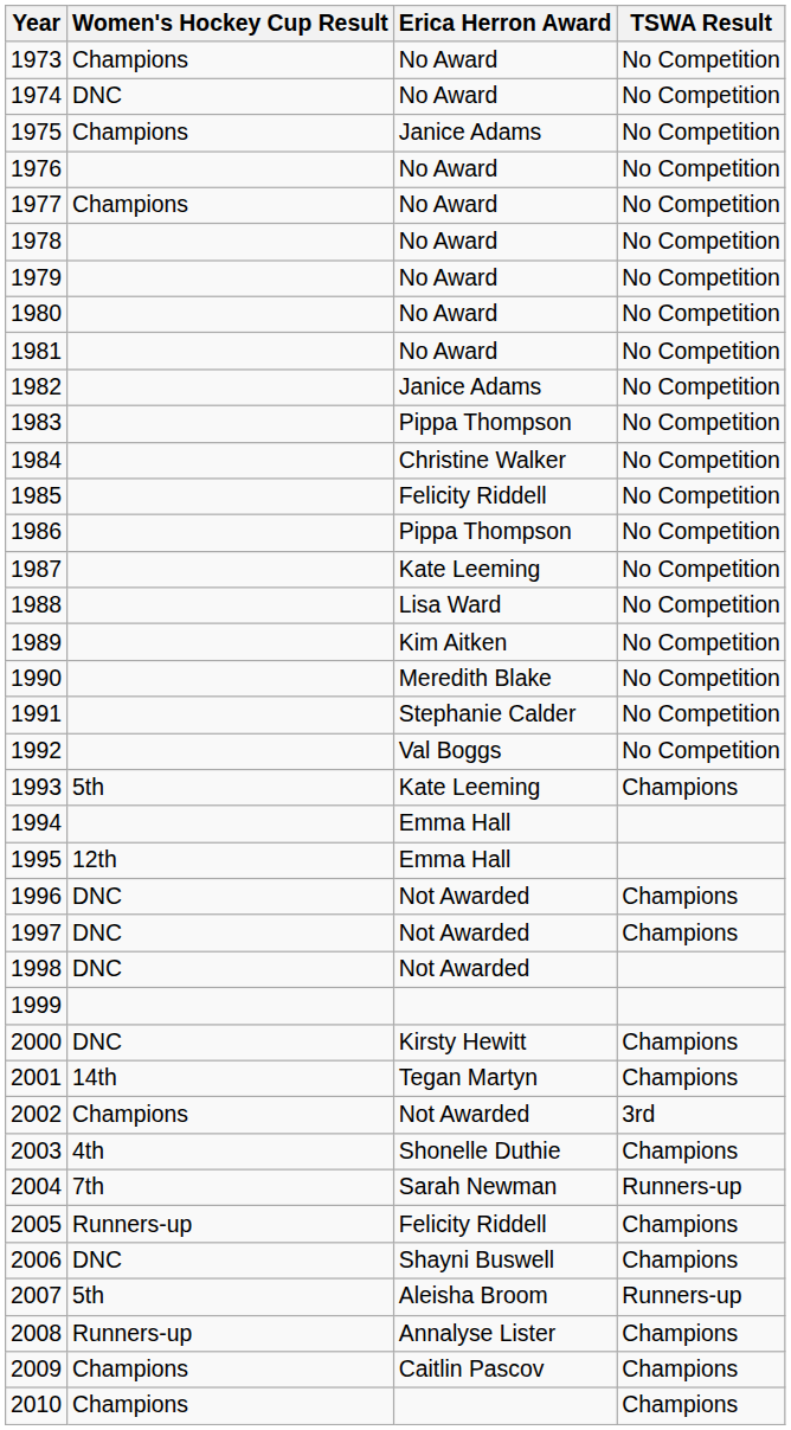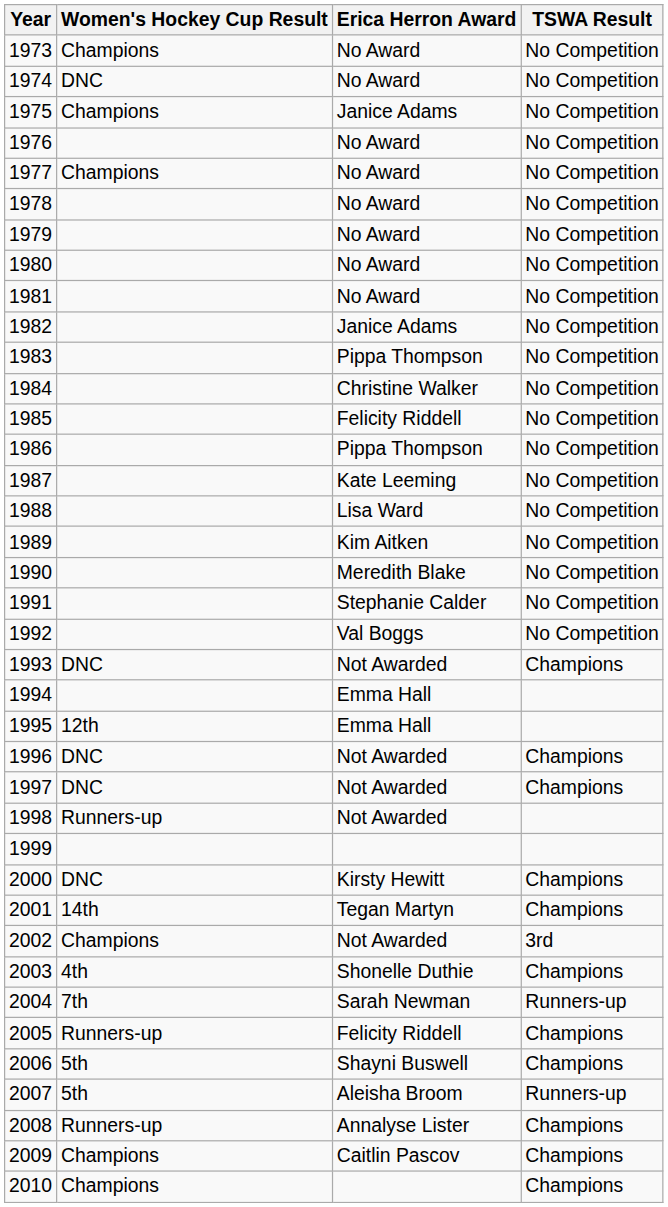1993 | Women's Hockey Cup Result: 5th -> DNC
1993 | Erica Herron Award: Kate Leeming -> Not Awarded
1998 | Women's Hockey Cup Result: DNC -> Runners-up
2006 | Women's Hockey Cup Result: DNC -> 5th
